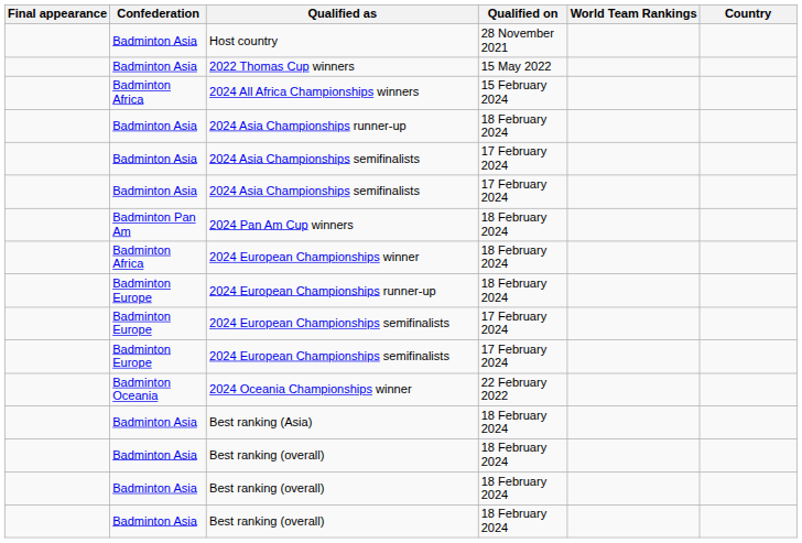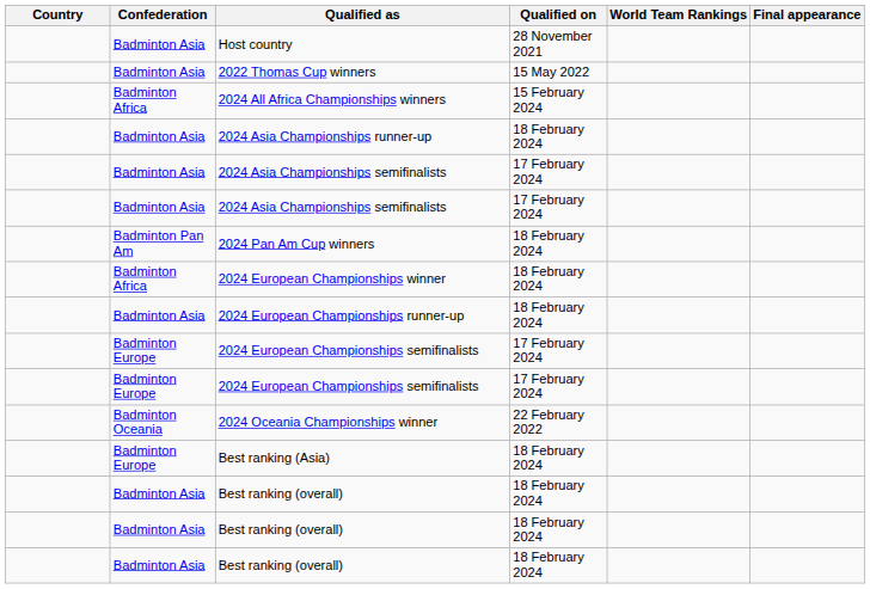columns swapped: Country <-> Final appearance
2024 European Championships runner-up | Confederation: Badminton Europe -> Badminton Asia
Best ranking (Asia) | Confederation: Badminton Asia -> Badminton Europe
